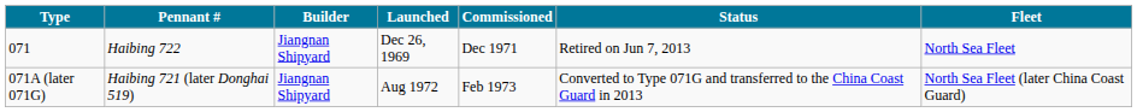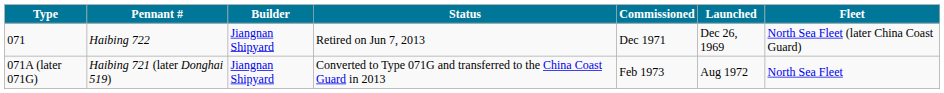columns swapped: Launched <-> Status
071 | Fleet: North Sea Fleet -> North Sea Fleet (later China Coast Guard)
071A (later 071G) | Fleet: North Sea Fleet (later China Coast Guard) -> North Sea Fleet
